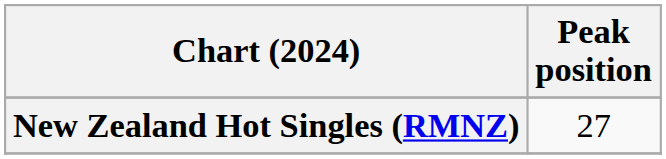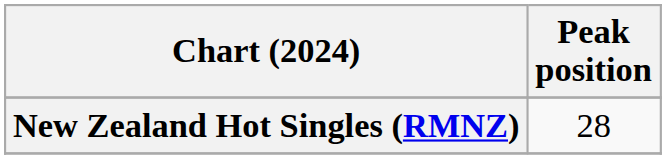New Zealand Hot Singles (RMNZ) | Peak position: 27 -> 28
